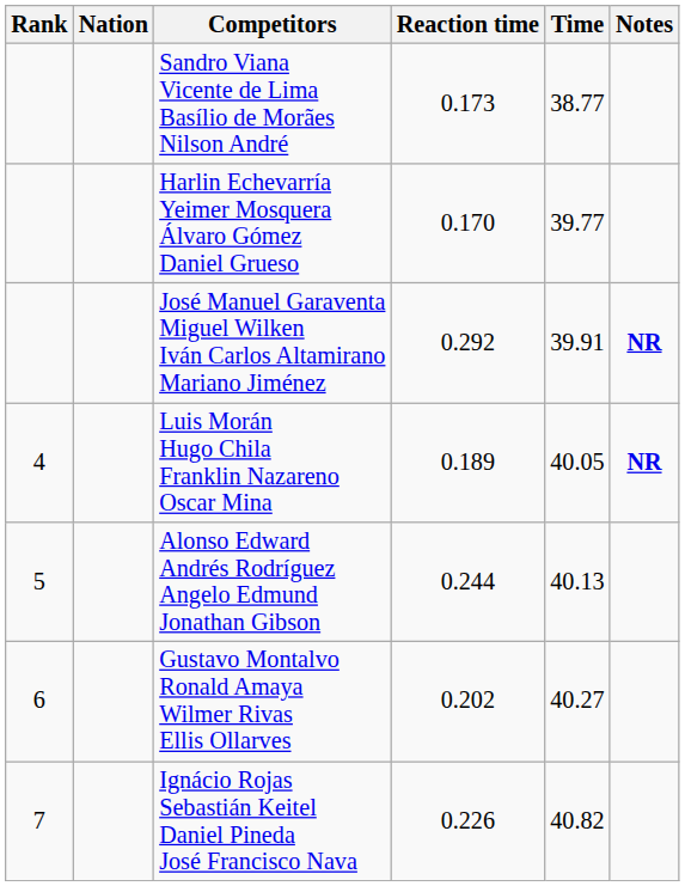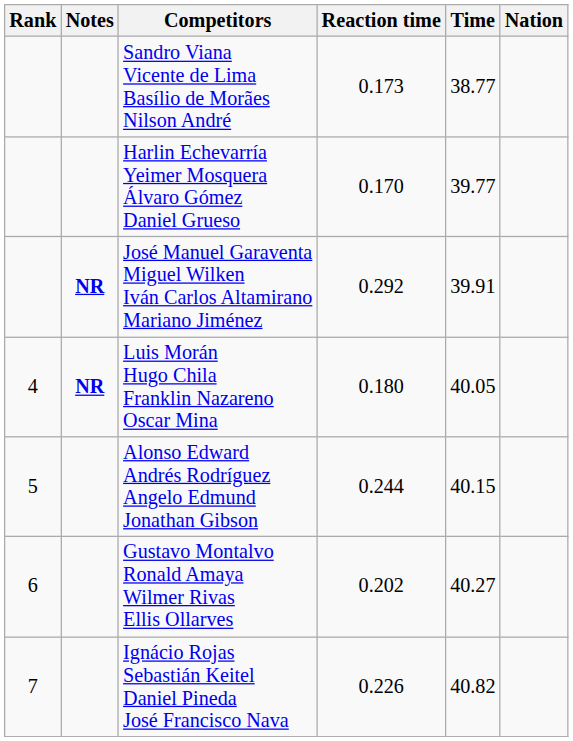columns swapped: Nation <-> Notes
Luis Morán Hugo Chila Franklin Nazareno Oscar Mina | Reaction time: 0.189 -> 0.180
Alonso Edward Andrés Rodríguez Angelo Edmund Jonathan Gibson | Time: 40.13 -> 40.15
